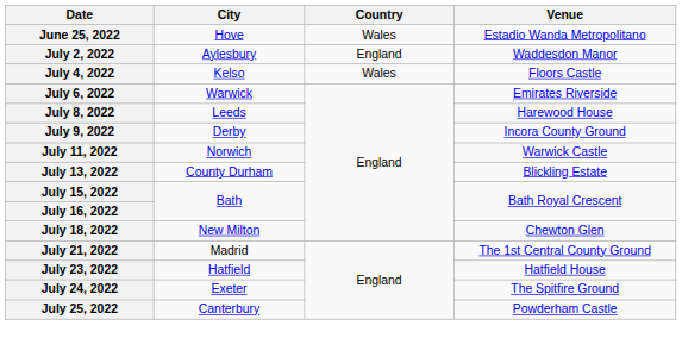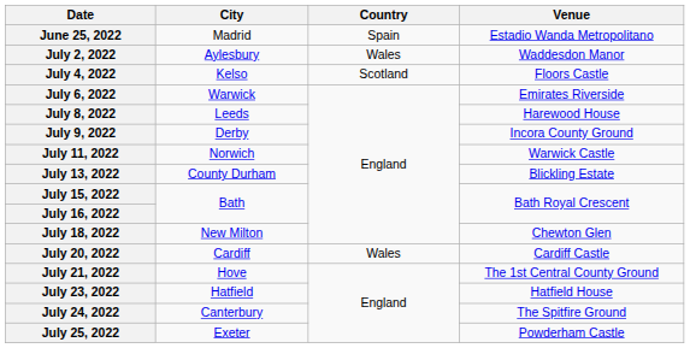June 25, 2022 | City: Hove -> Madrid
June 25, 2022 | Country: Wales -> Spain
July 2, 2022 | Country: England -> Wales
July 4, 2022 | Country: Wales -> Scotland
+ row: July 20, 2022 | Cardiff | Wales | Cardiff Castle
July 21, 2022 | City: Madrid -> Hove
July 24, 2022 | City: Exeter -> Canterbury
July 25, 2022 | City: Canterbury -> Exeter
